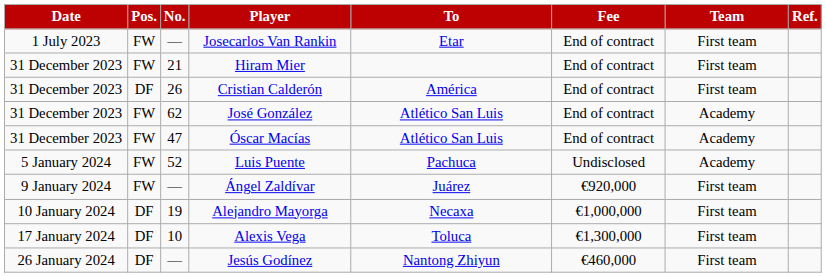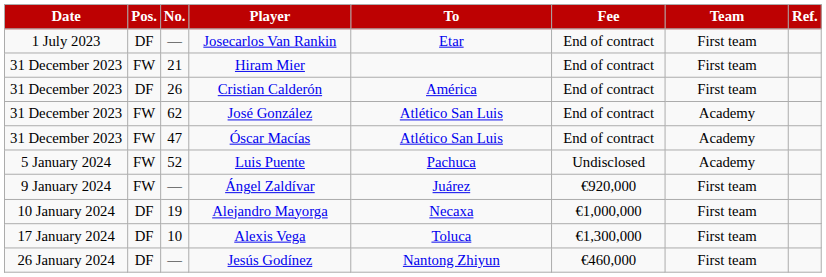Josecarlos Van Rankin | Pos.: FW -> DF
